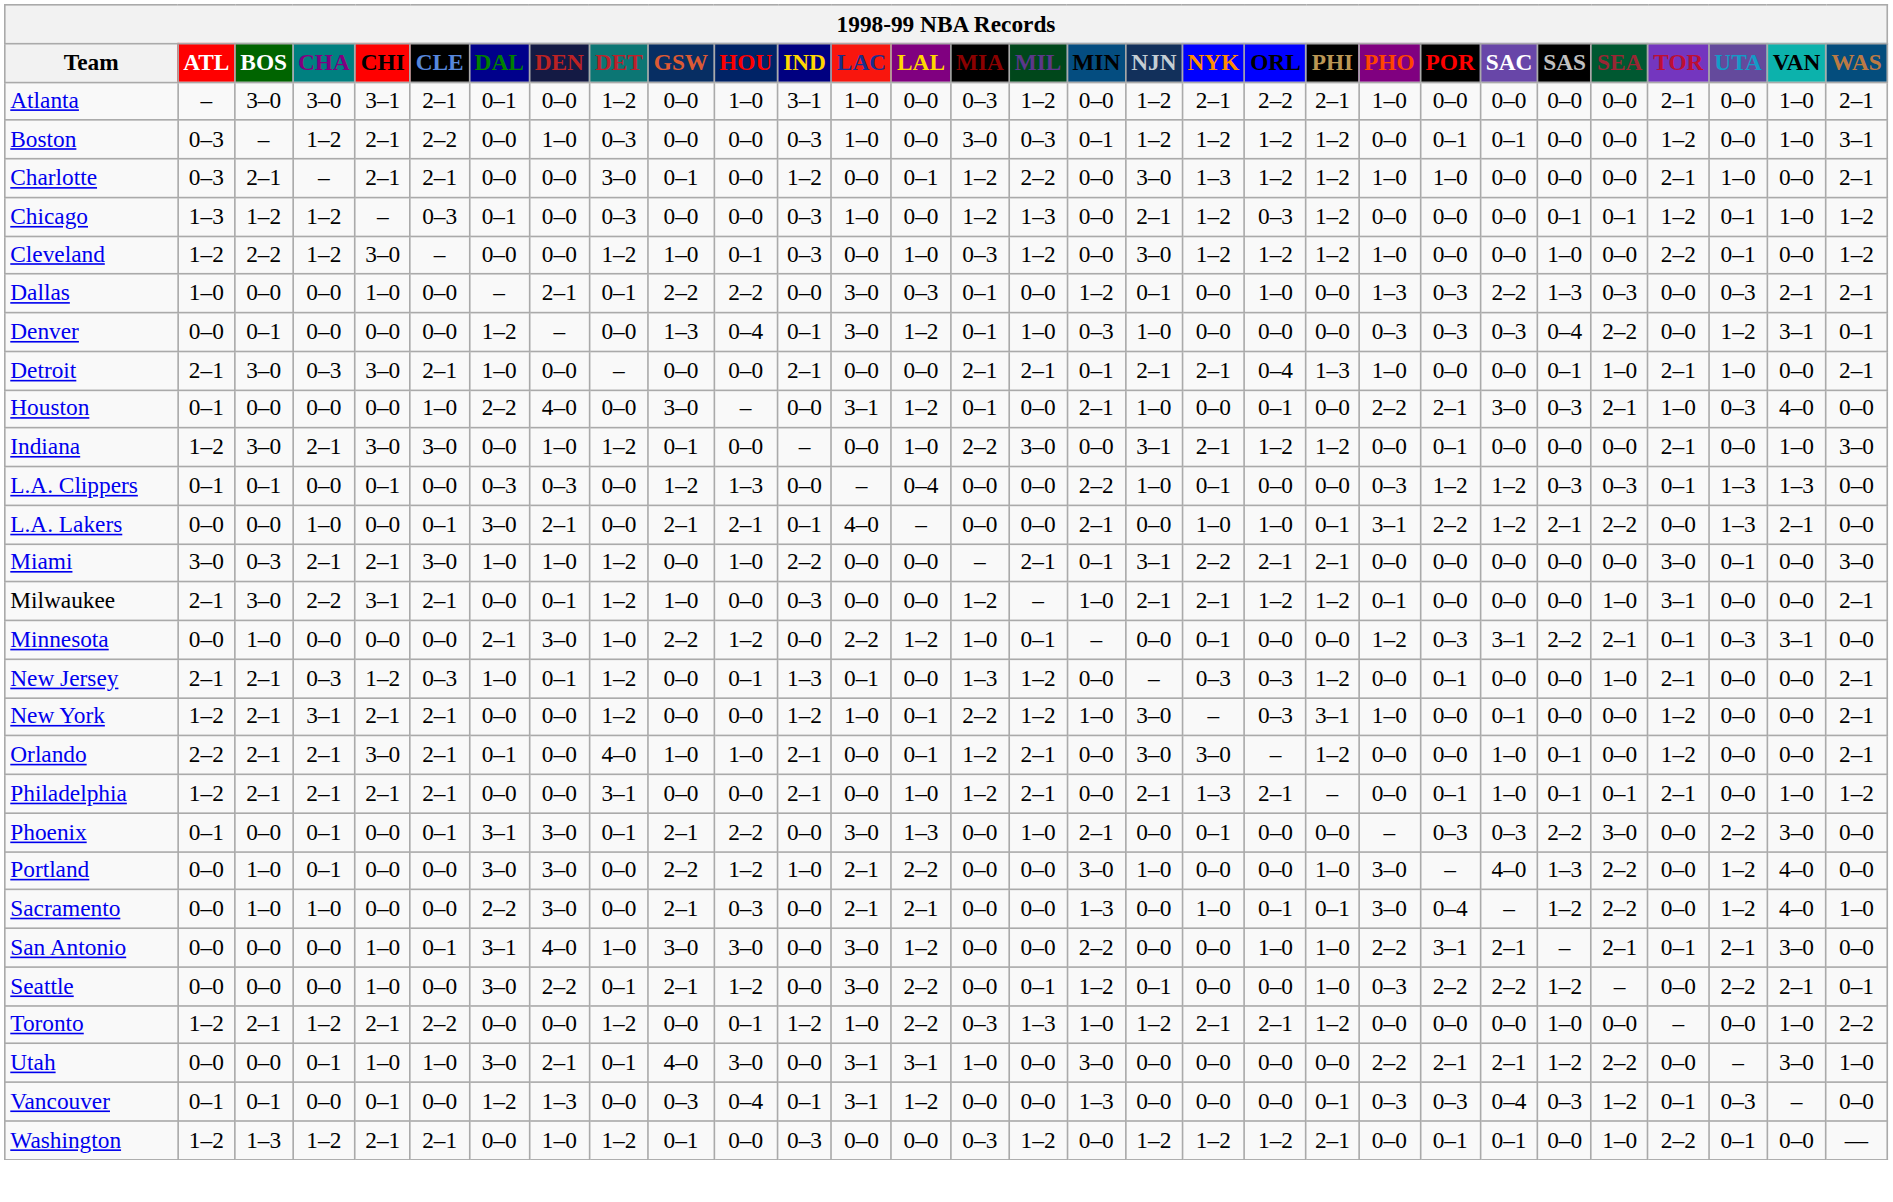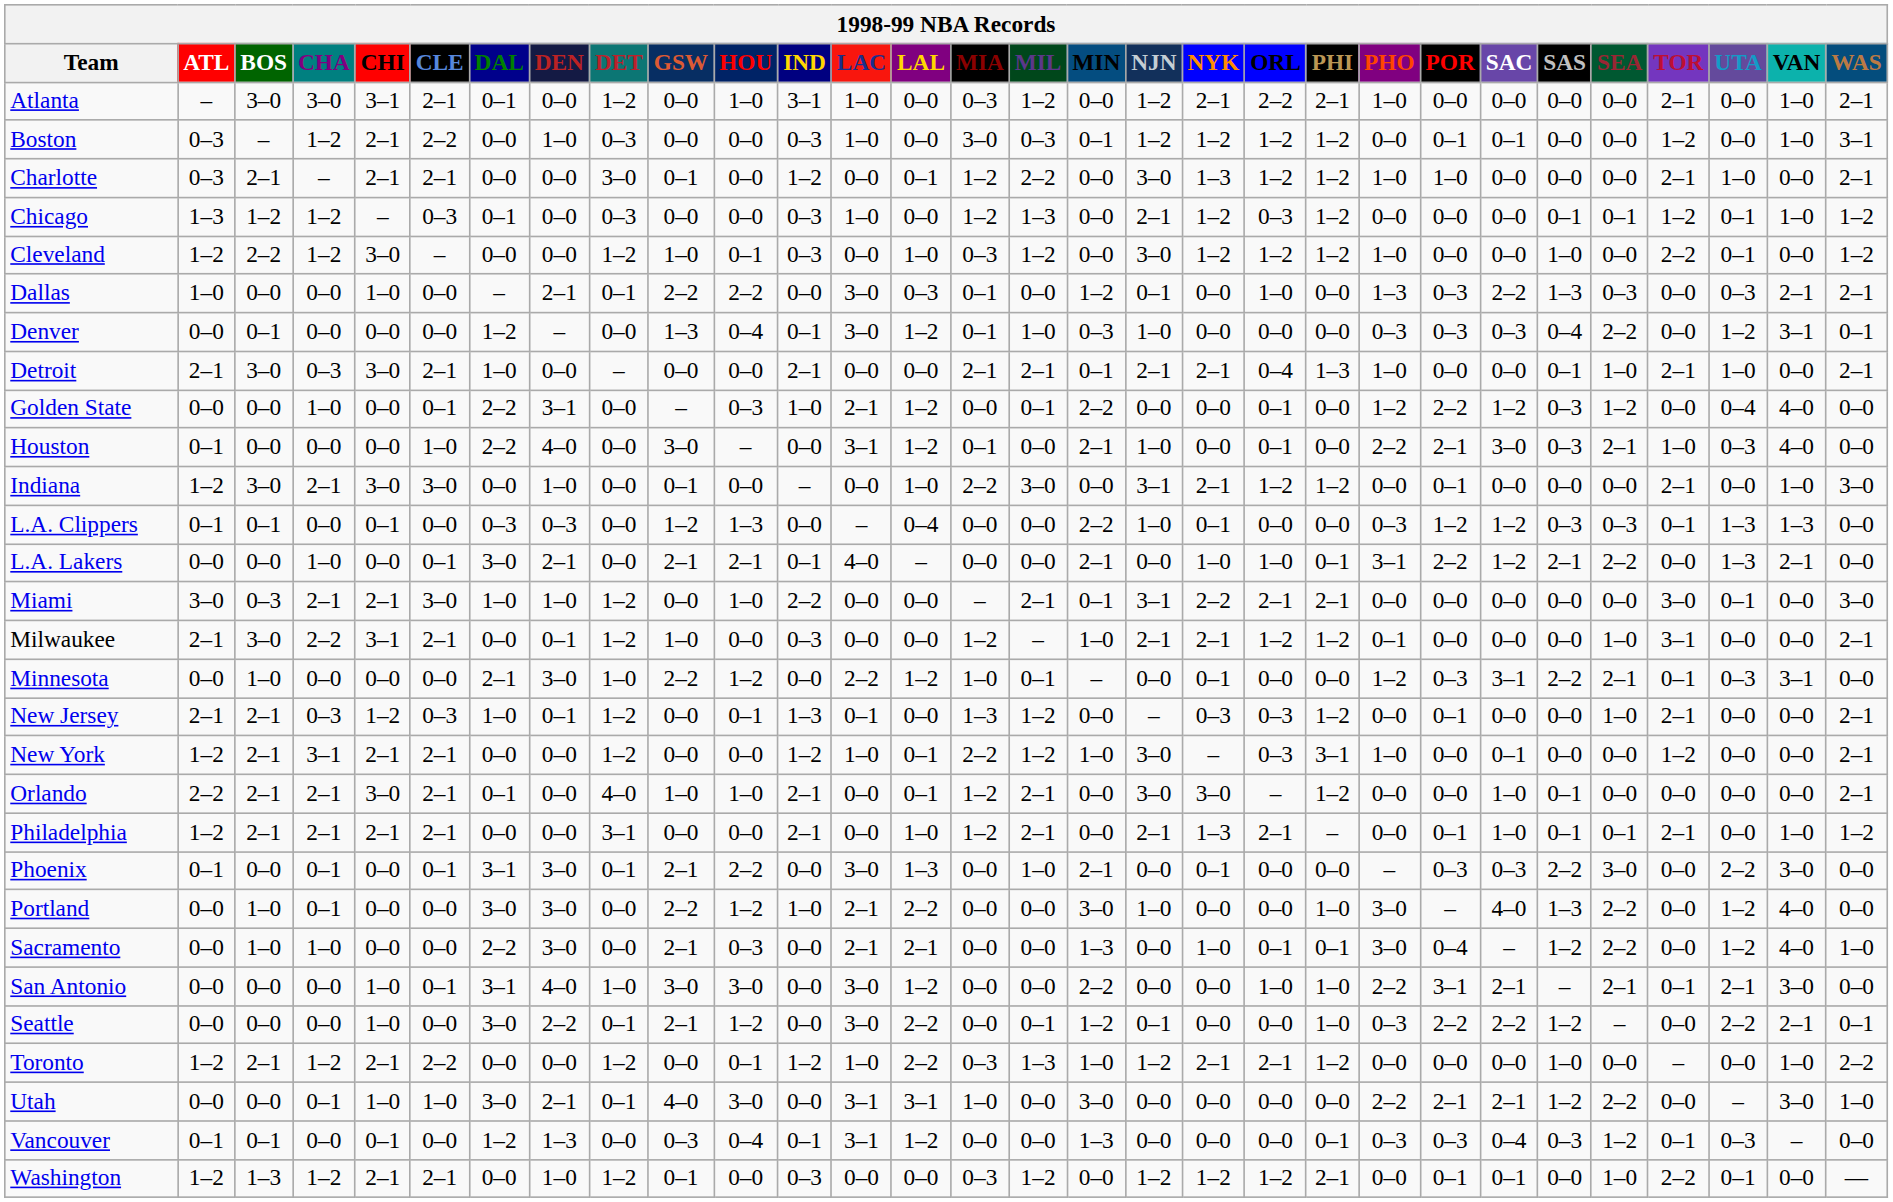+ row: Golden State | 0–0 | 0–0 | 1–0 | 0–0 | 0–1 | 2–2 | 3–1 | 0–0 | – | 0–3 | 1–0 | 2–1 | 1–2 | 0–0 | 0–1 | 2–2 | 0–0 | 0–0 | 0–1 | 0–0 | 1–2 | 2–2 | 1–2 | 0–3 | 1–2 | 0–0 | 0–4 | 4–0 | 0–0
Indiana | DET: 1–2 -> 0–0
Orlando | TOR: 1–2 -> 0–0
